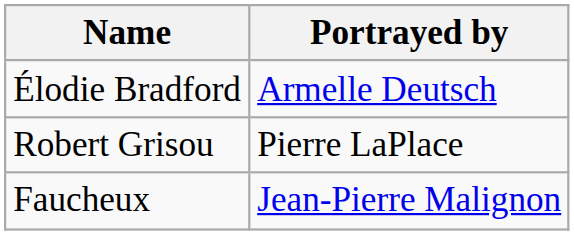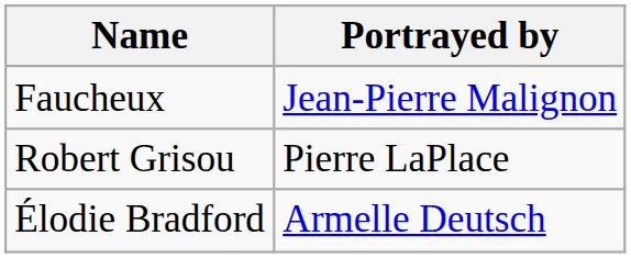rows swapped: Élodie Bradford <-> Faucheux
